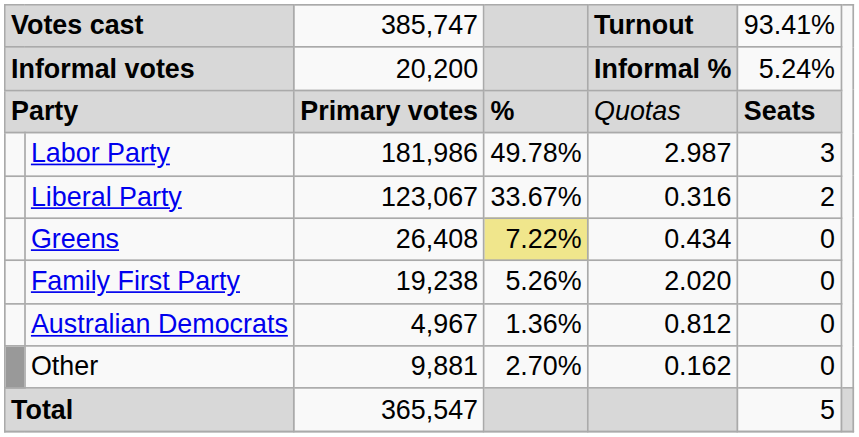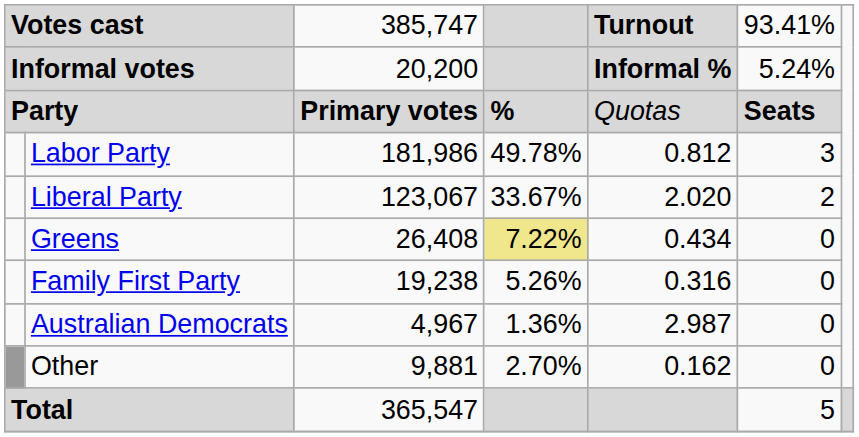Labor Party | column 5: 2.987 -> 0.812
Liberal Party | column 5: 0.316 -> 2.020
Family First Party | column 5: 2.020 -> 0.316
Australian Democrats | column 5: 0.812 -> 2.987
